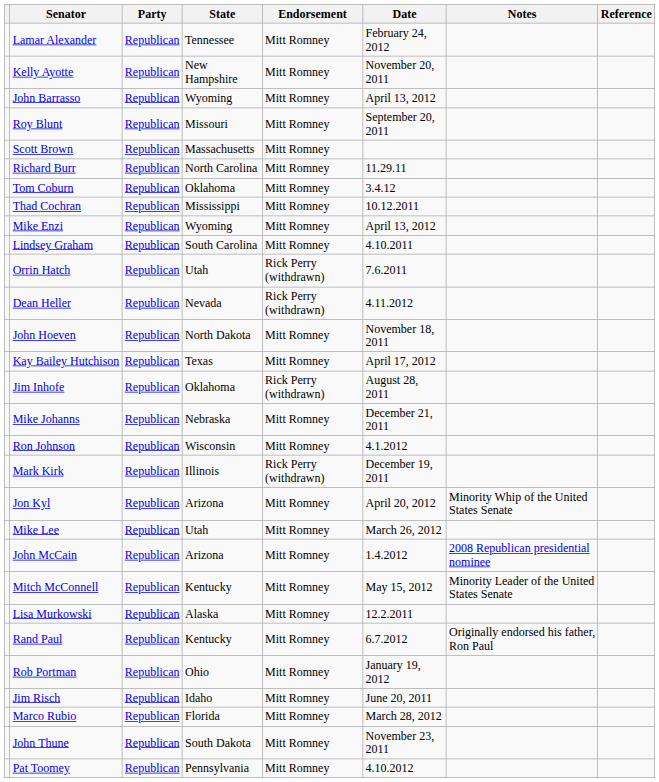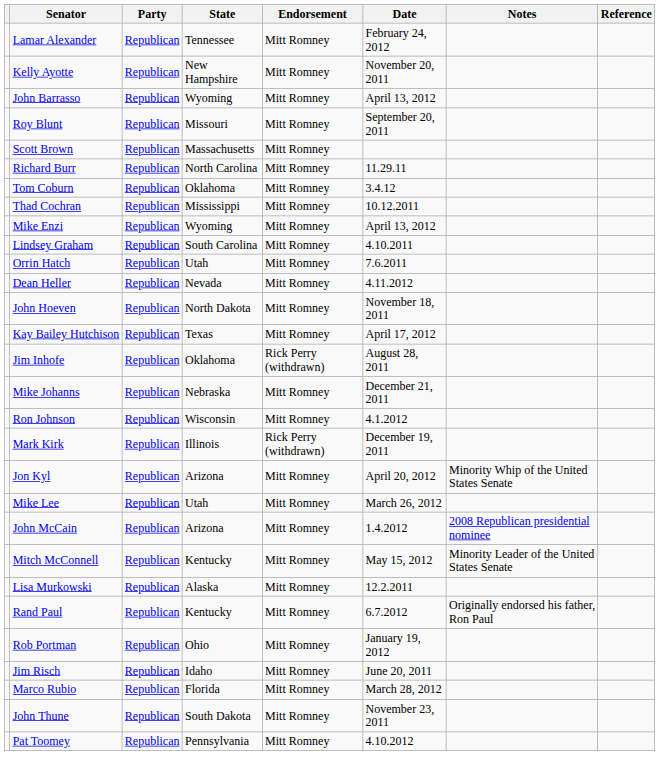Orrin Hatch | Endorsement: Rick Perry (withdrawn) -> Mitt Romney
Dean Heller | Endorsement: Rick Perry (withdrawn) -> Mitt Romney
